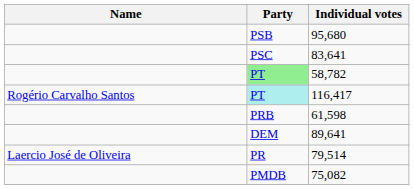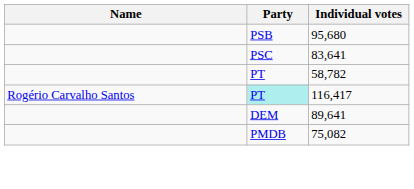58,782 | Party: lightgreen background -> no background
- row: PRB | 61,598
- row: Laercio José de Oliveira | PR | 79,514
